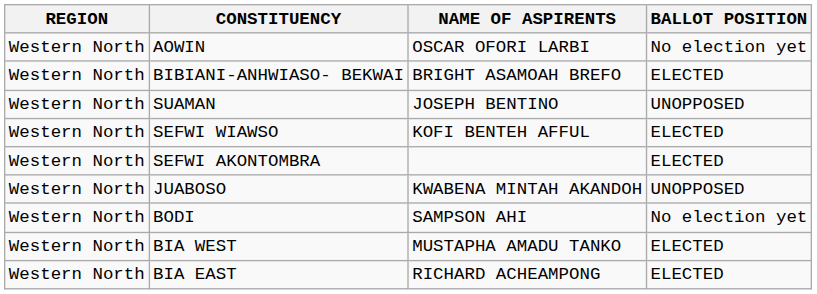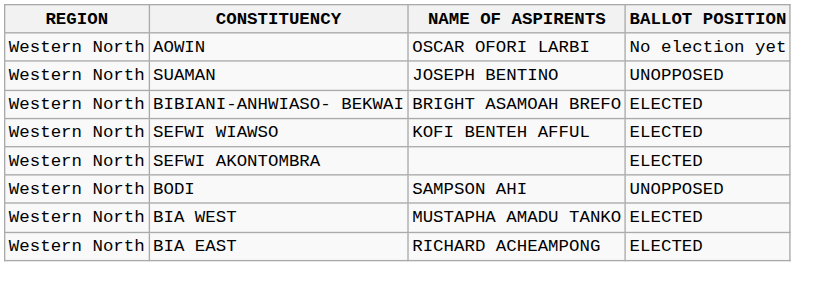rows swapped: SUAMAN <-> BIBIANI-ANHWIASO- BEKWAI
- row: Western North | JUABOSO | KWABENA MINTAH AKANDOH | UNOPPOSED
BODI | BALLOT POSITION: No election yet -> UNOPPOSED
